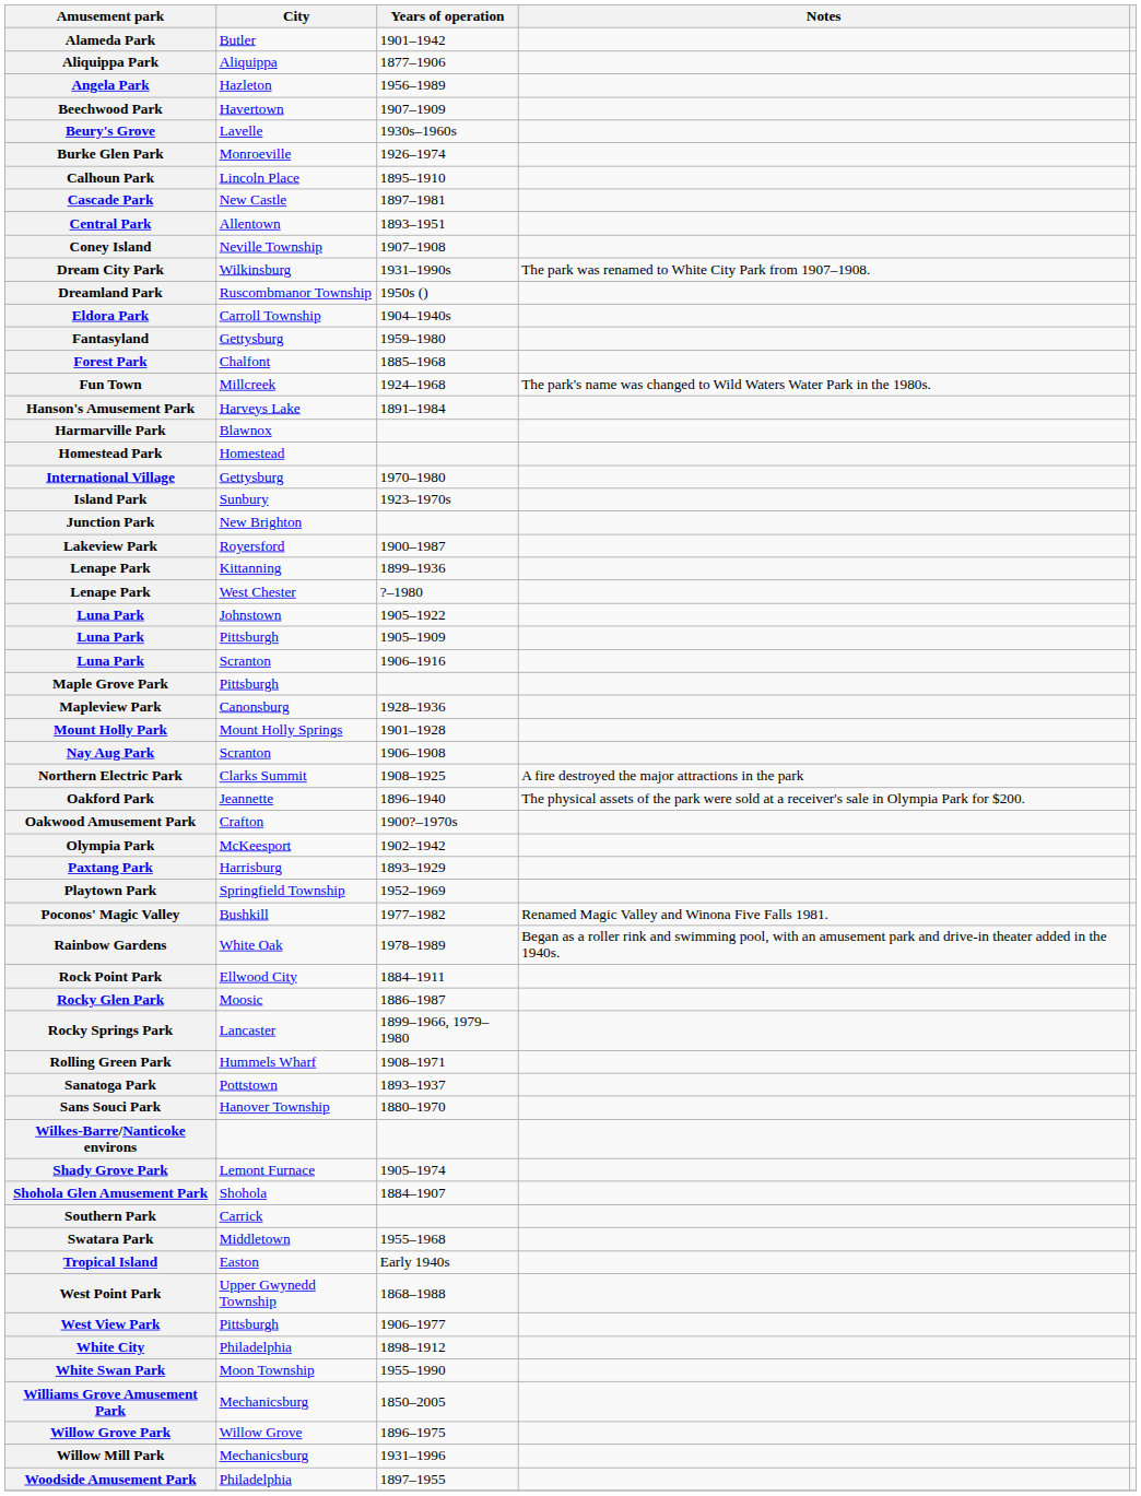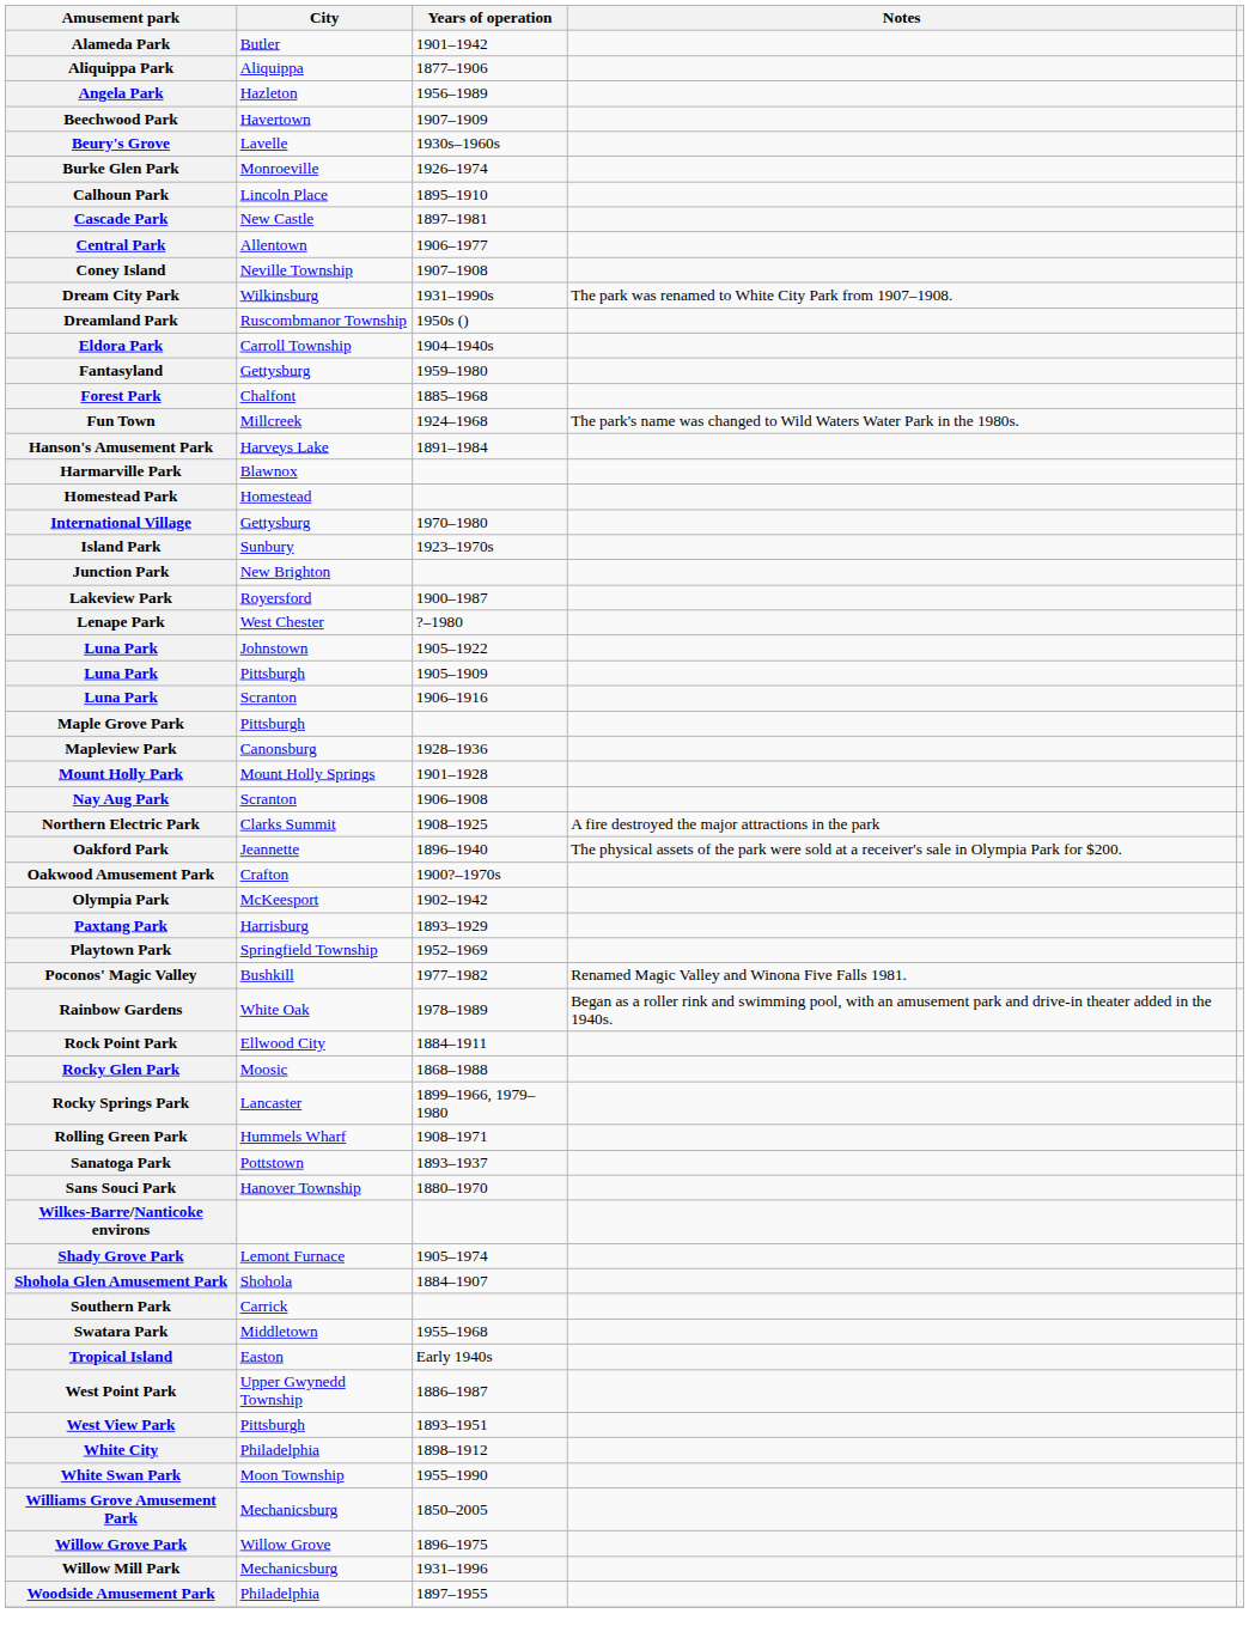Central Park | Years of operation: 1893–1951 -> 1906–1977
- row: Lenape Park | Kittanning | 1899–1936
Rocky Glen Park | Years of operation: 1886–1987 -> 1868–1988
West Point Park | Years of operation: 1868–1988 -> 1886–1987
West View Park | Years of operation: 1906–1977 -> 1893–1951
